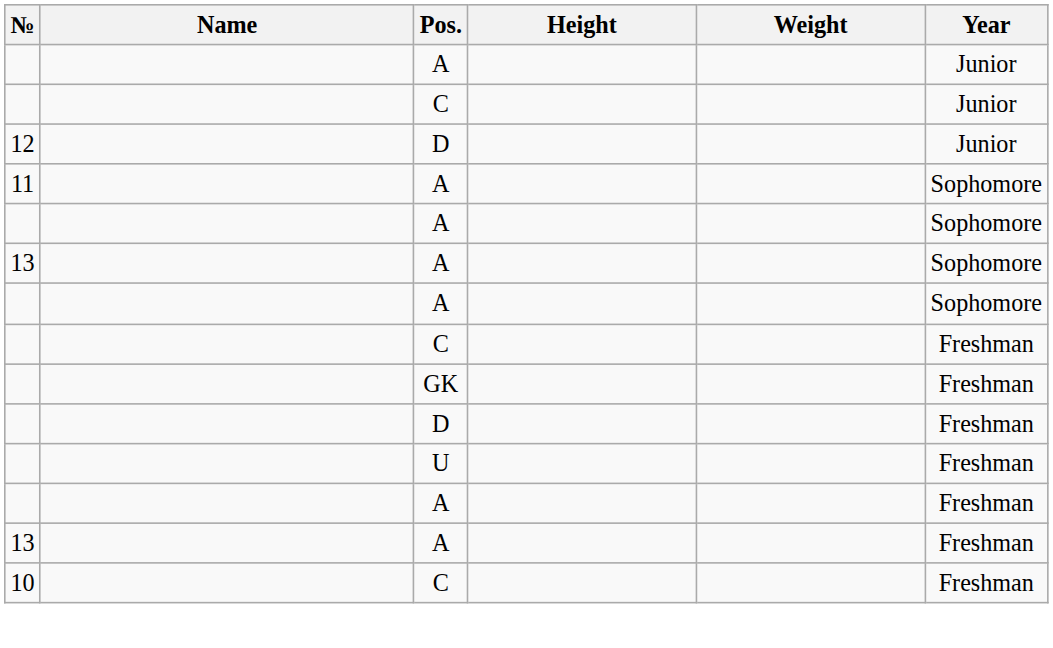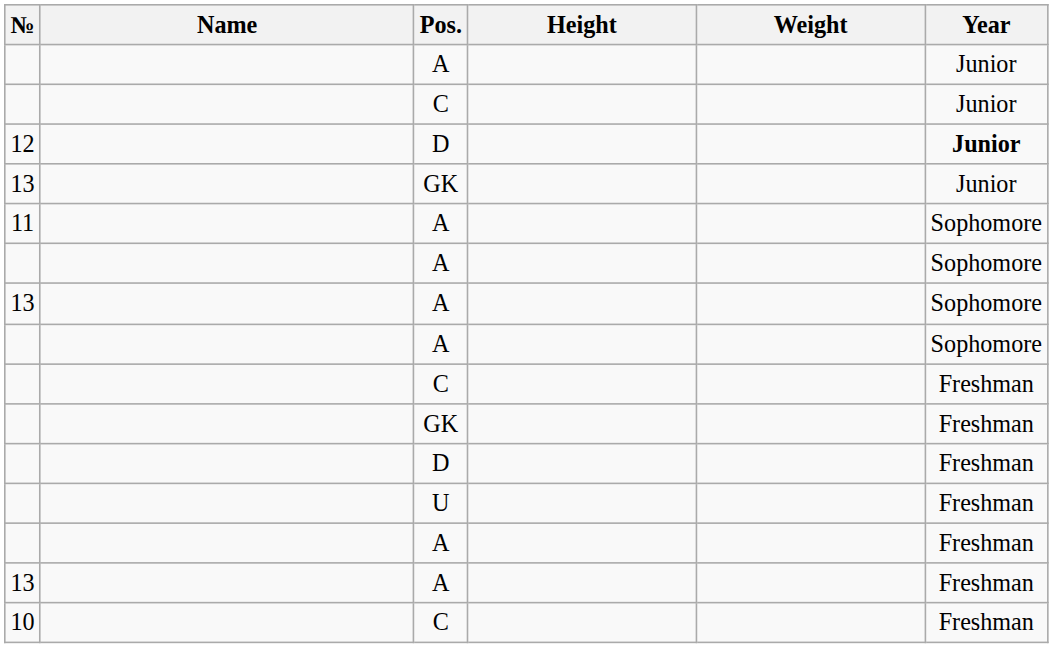12 | Year: normal -> bold
+ row: 13 | GK | Junior
